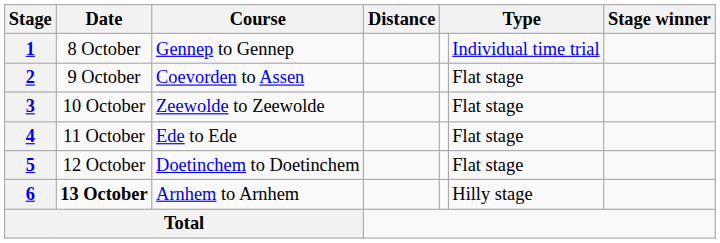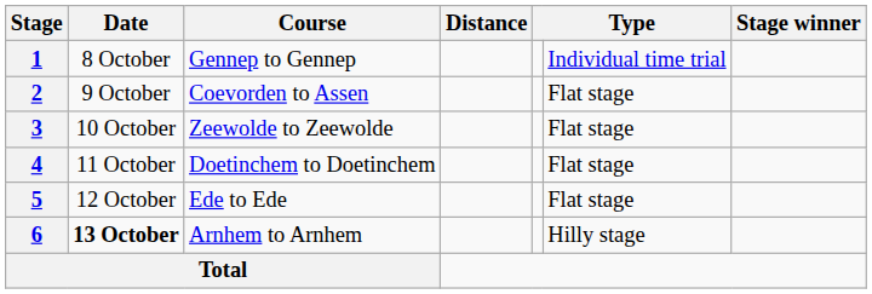4 | Course: Ede to Ede -> Doetinchem to Doetinchem
5 | Course: Doetinchem to Doetinchem -> Ede to Ede
